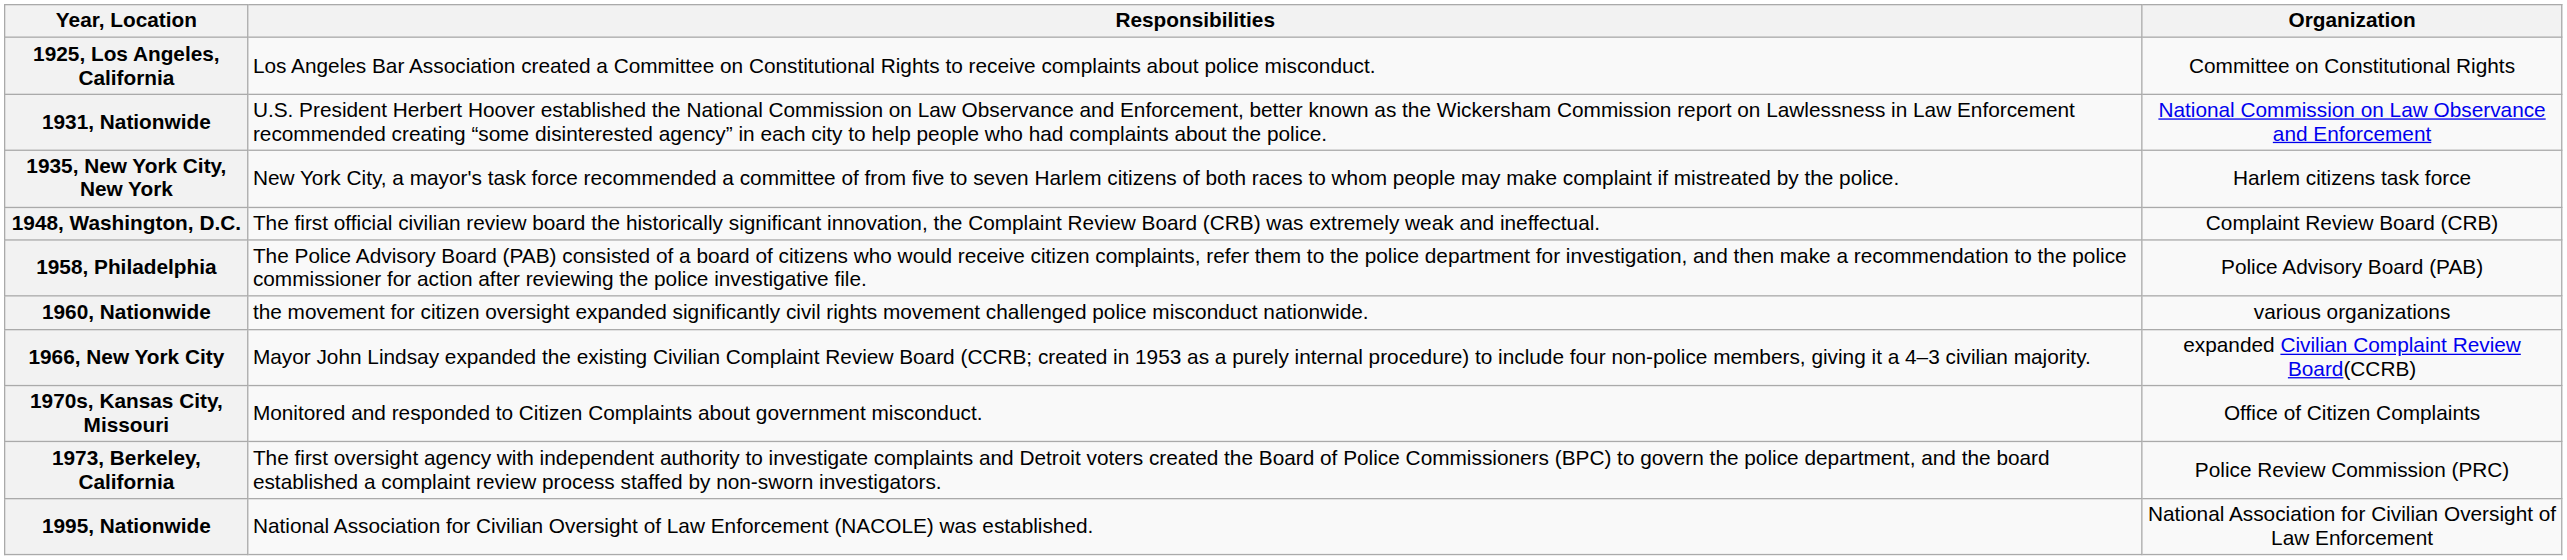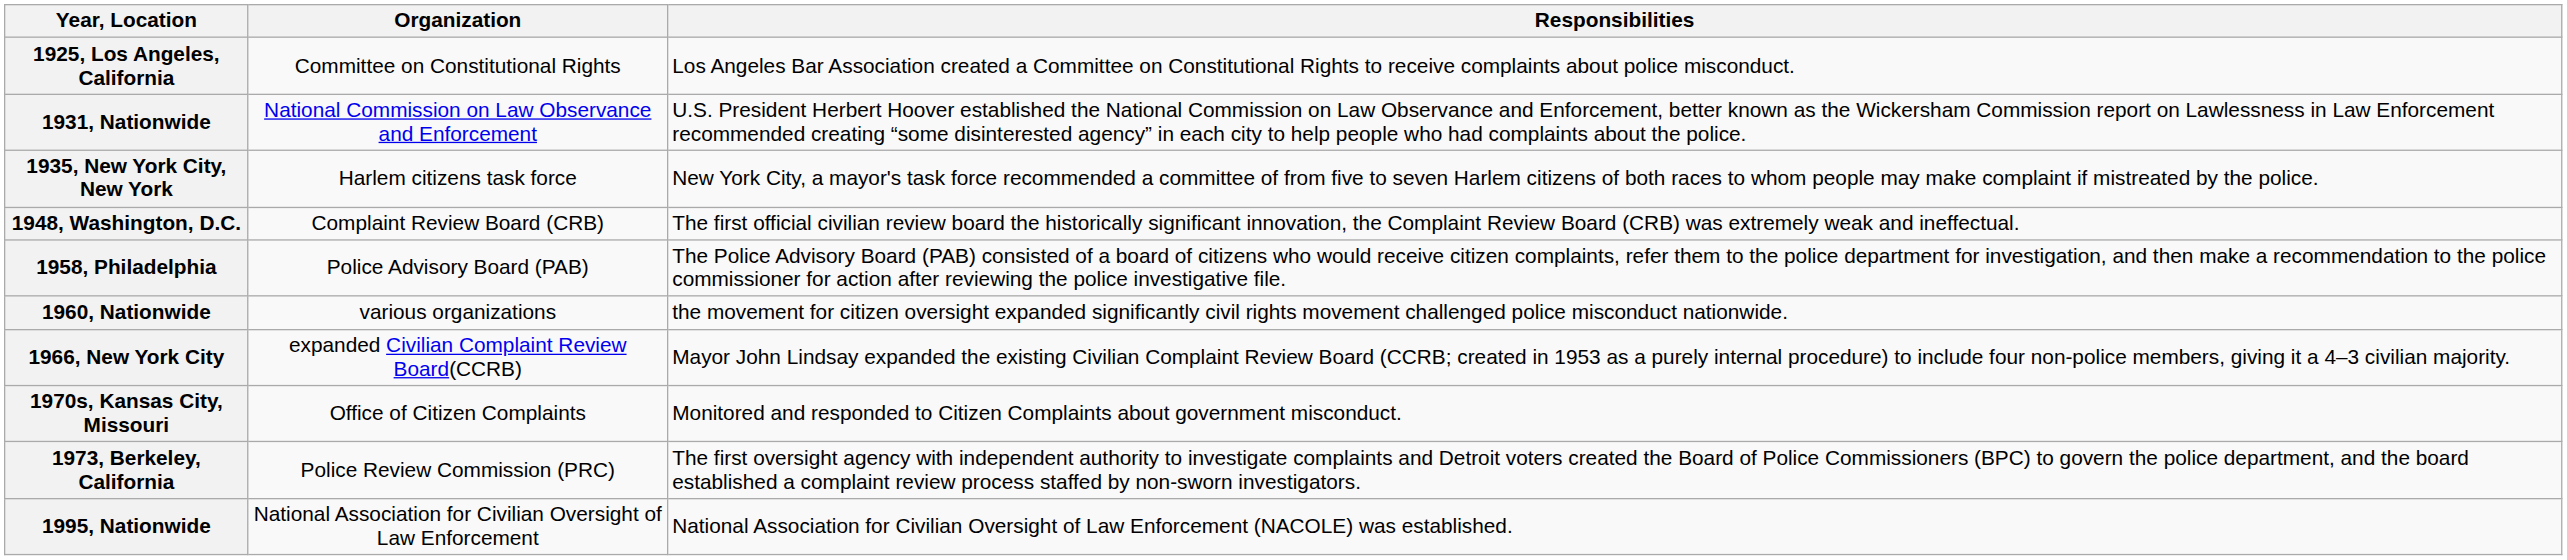columns swapped: Organization <-> Responsibilities
